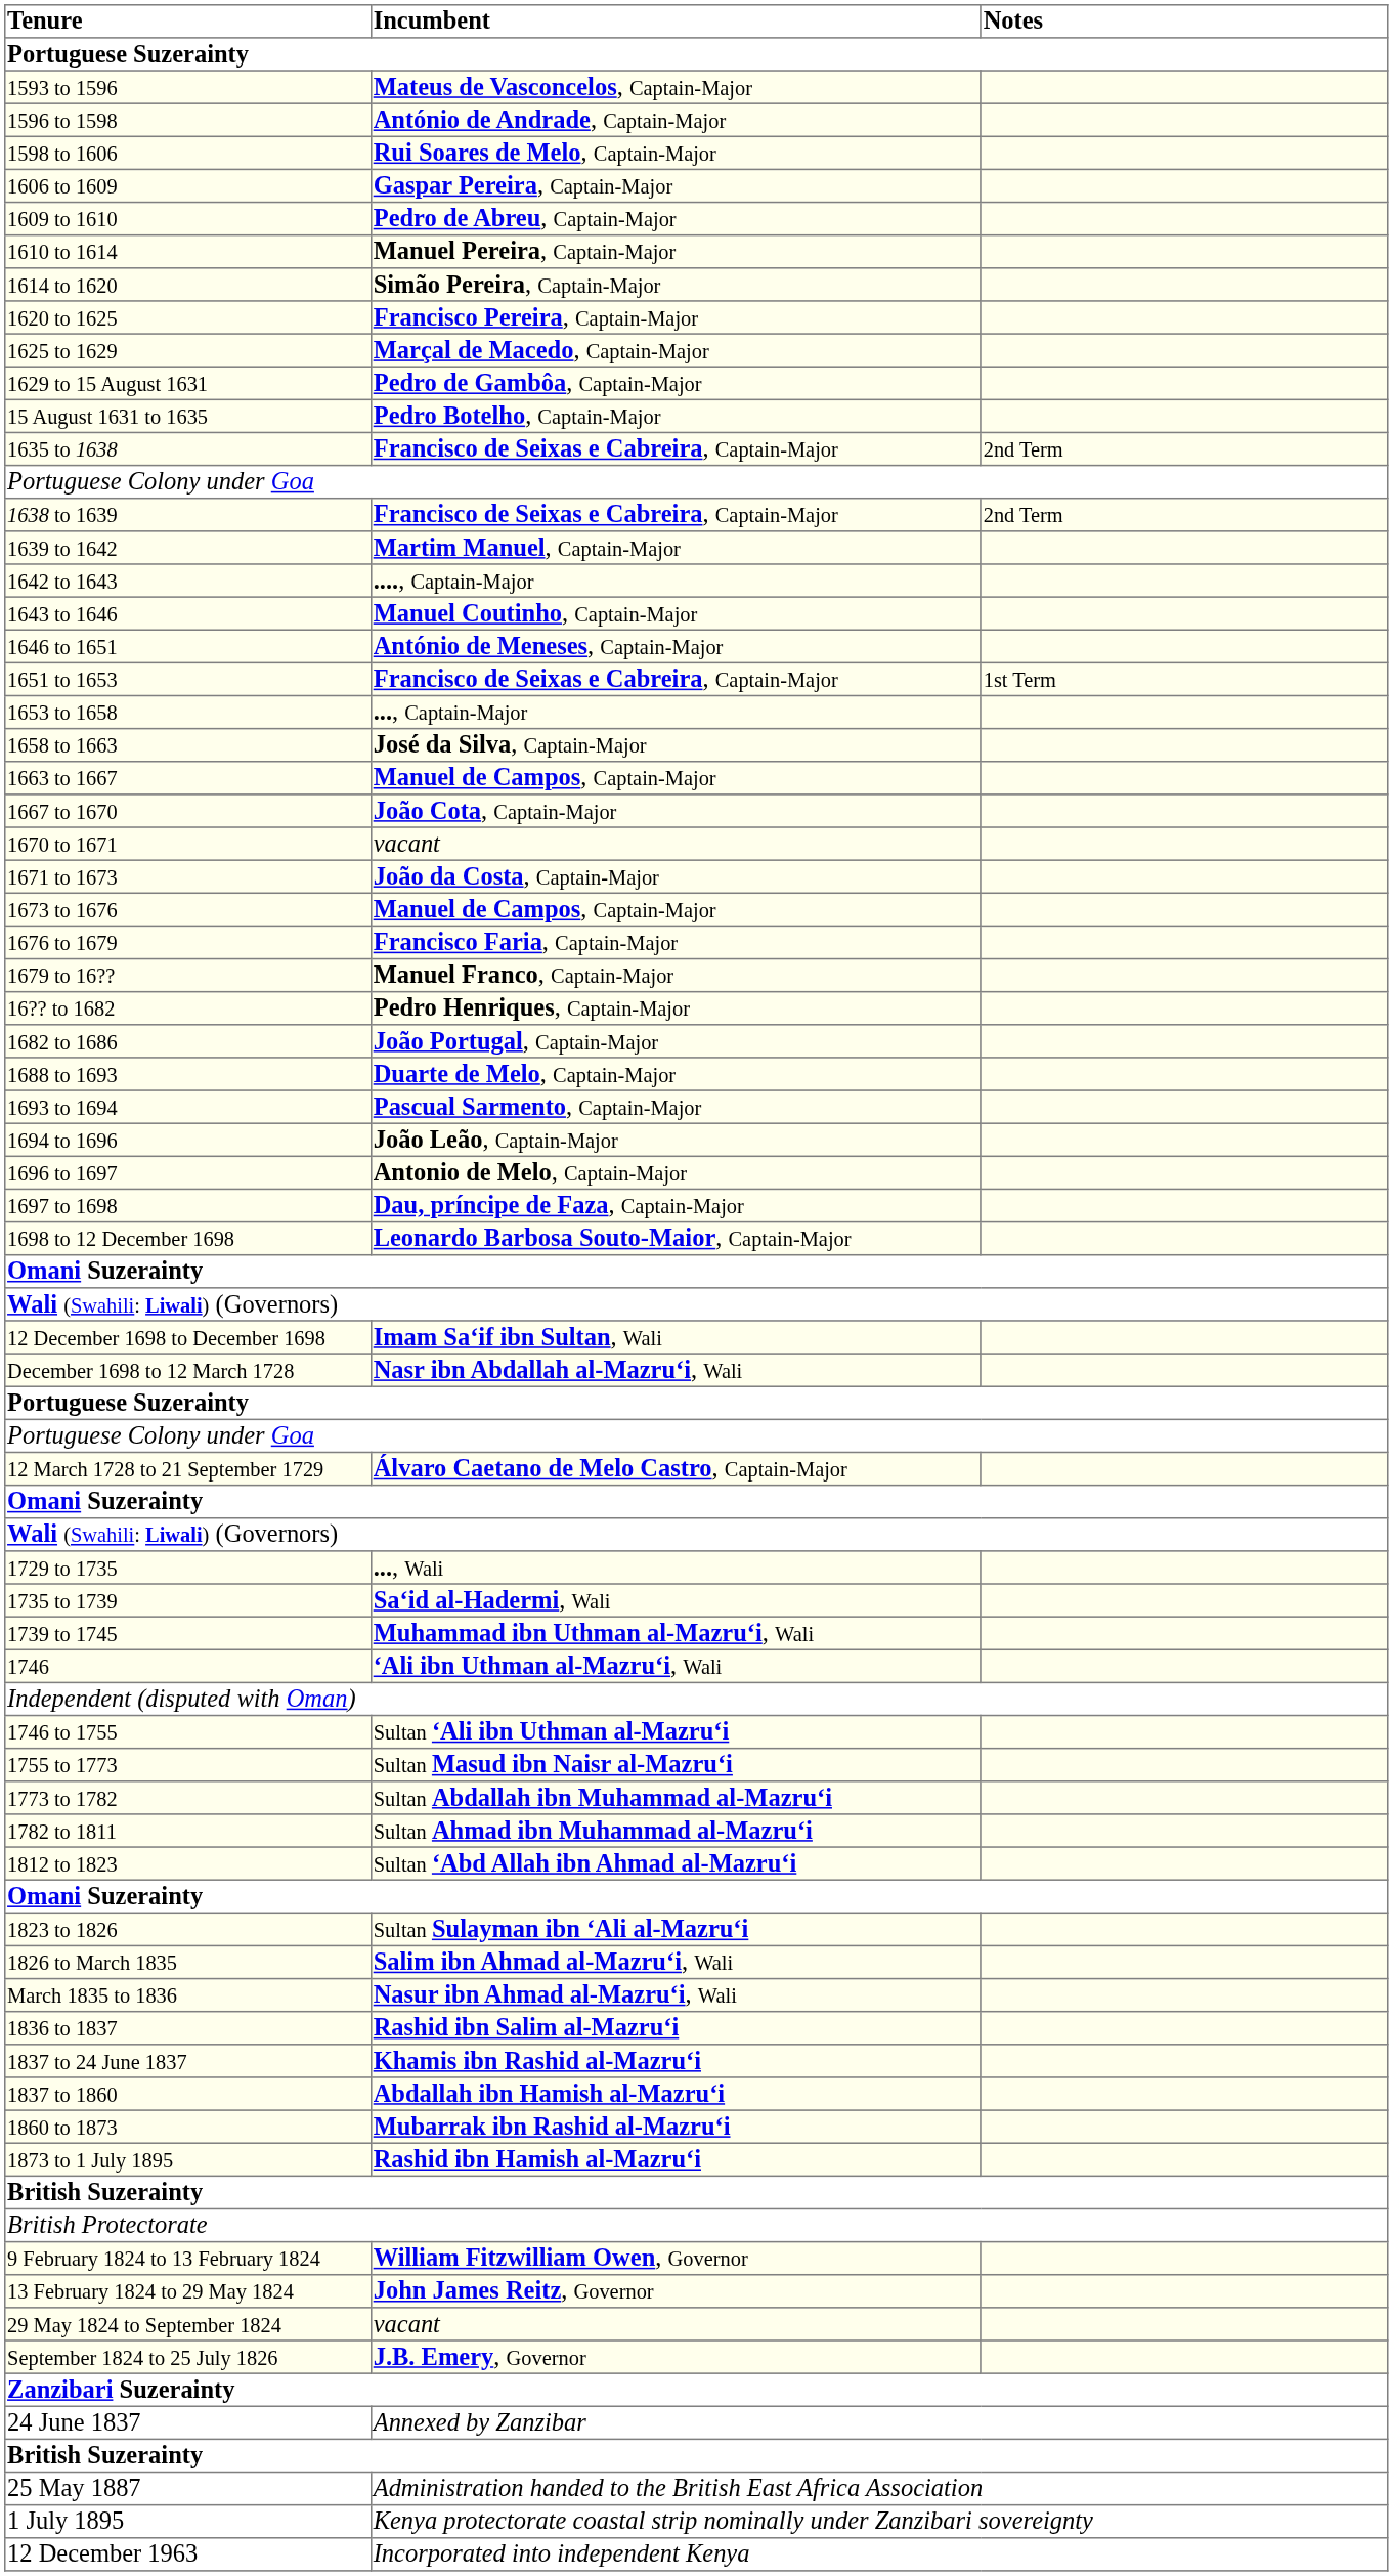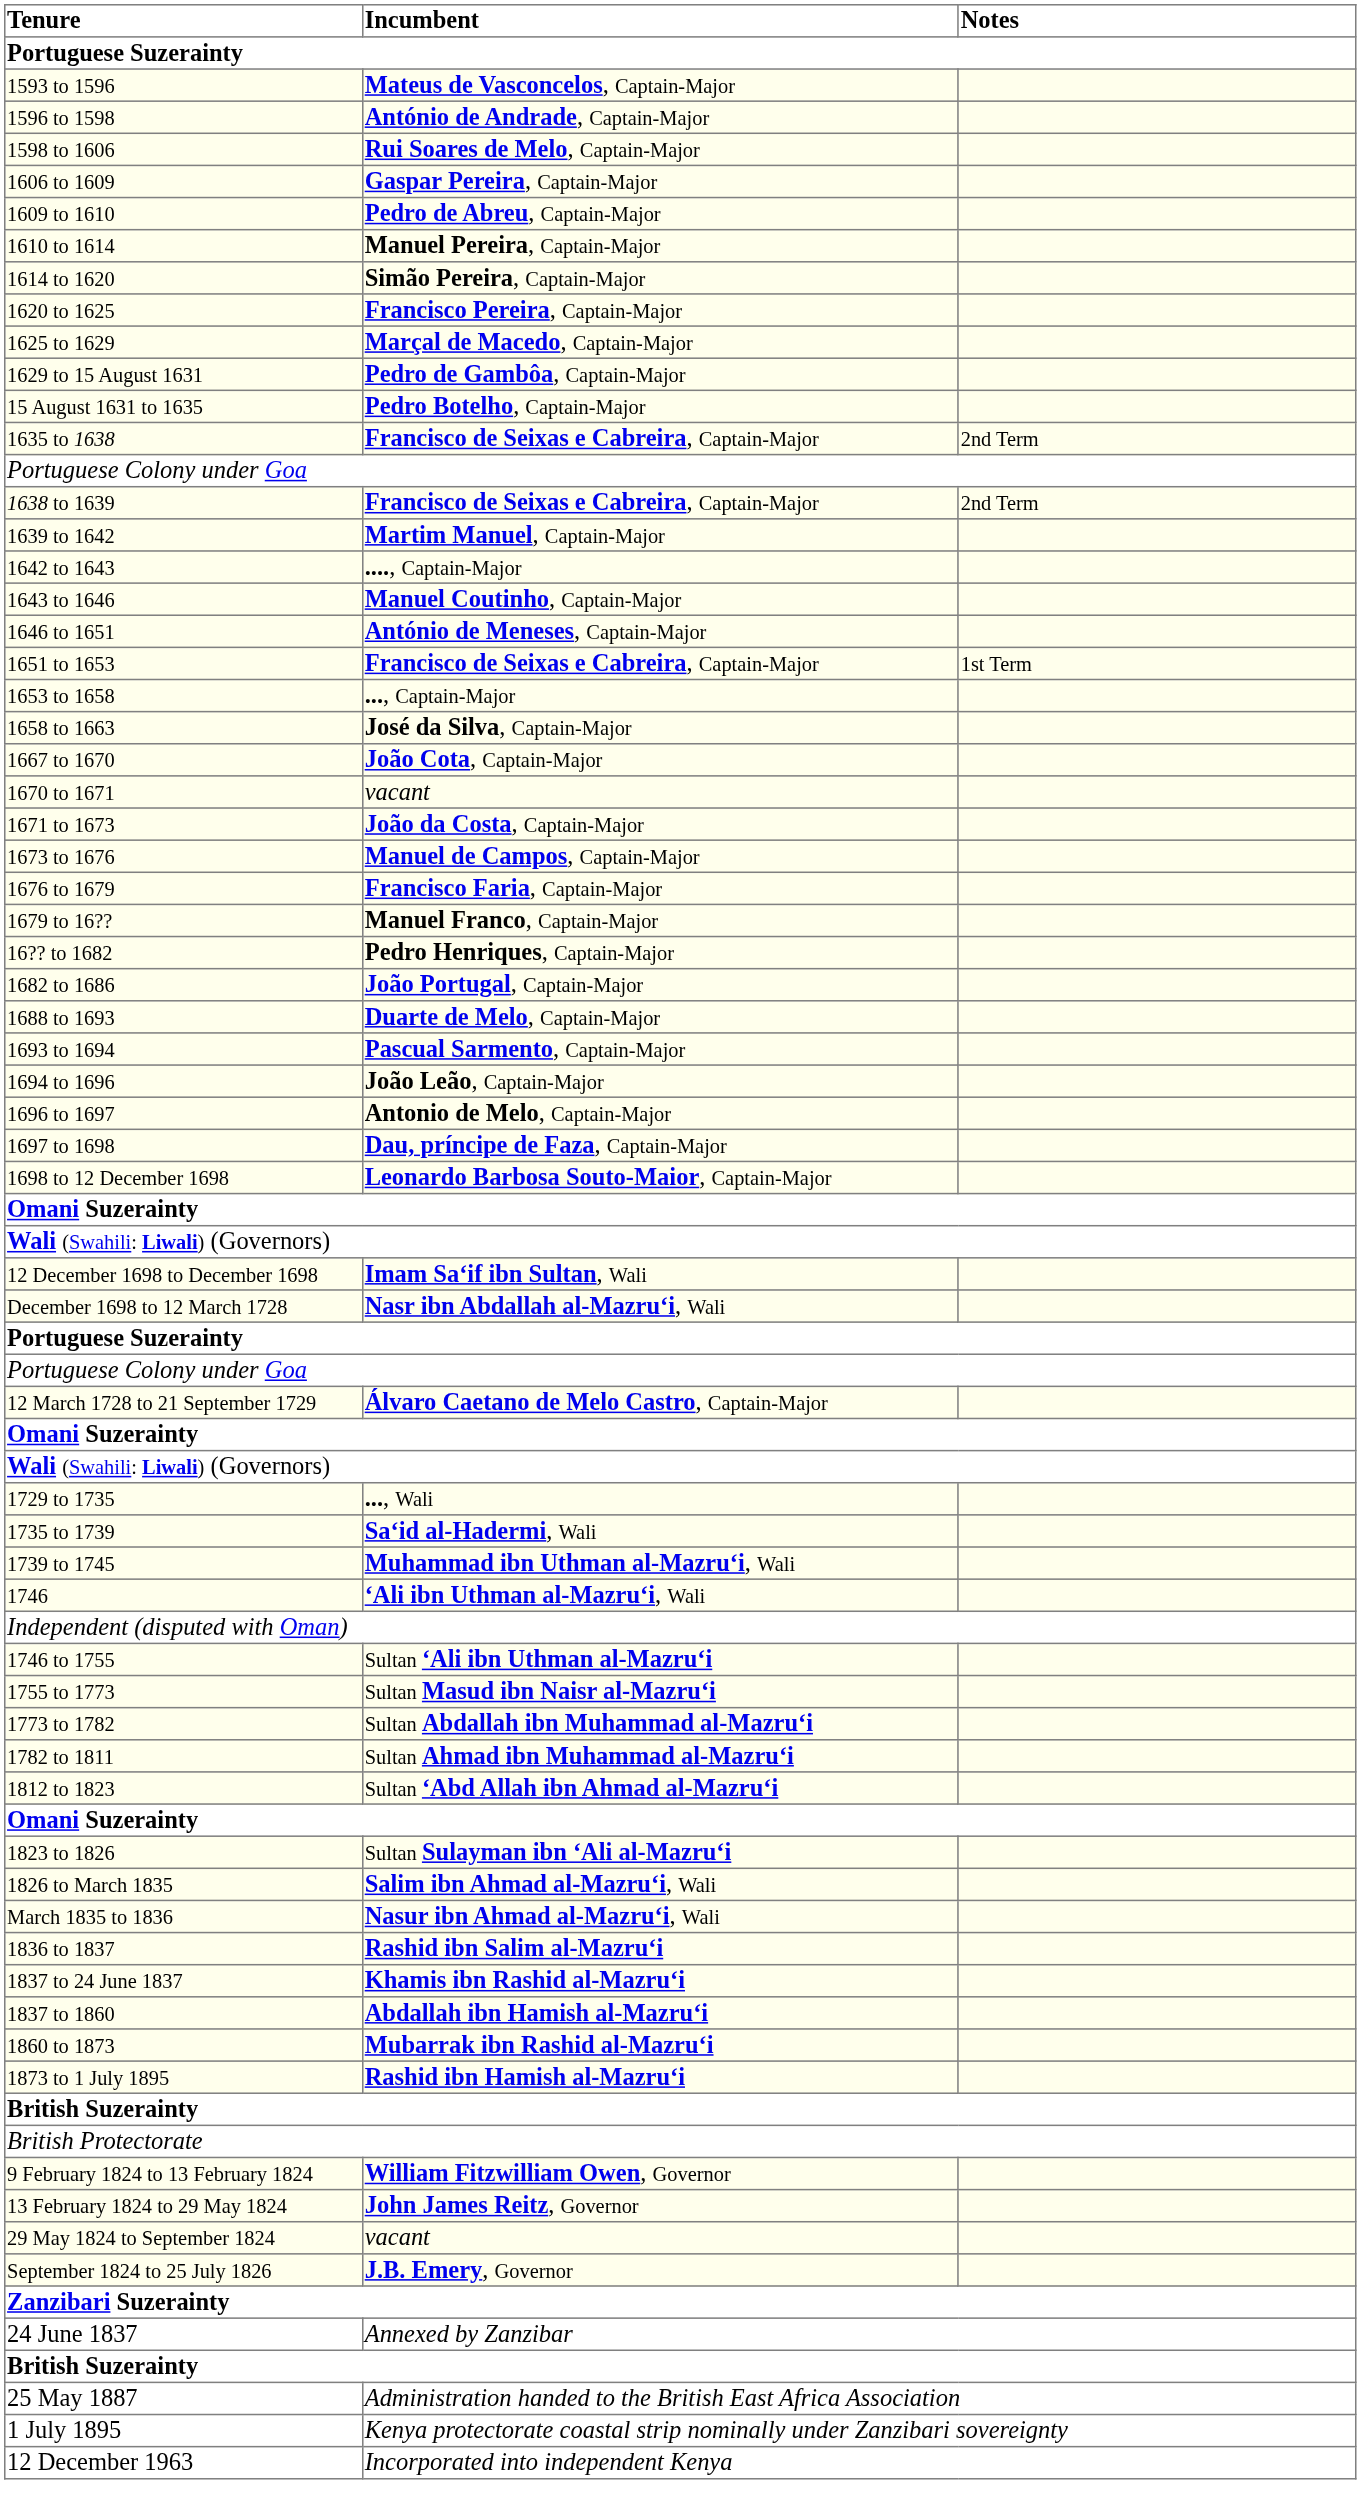- row: 1663 to 1667 | Manuel de Campos, Captain-Major
